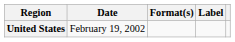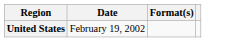- column: Label
